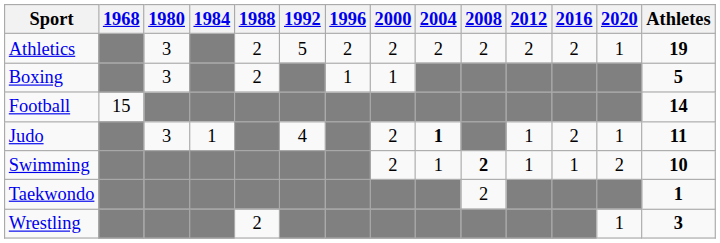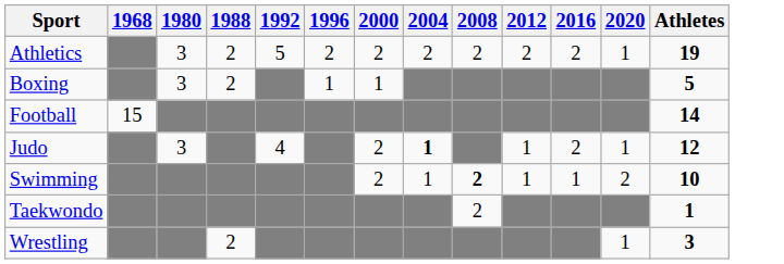- column: 1984 | 1
Judo | Athletes: 11 -> 12
